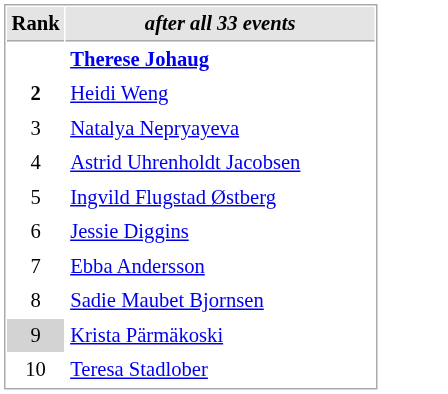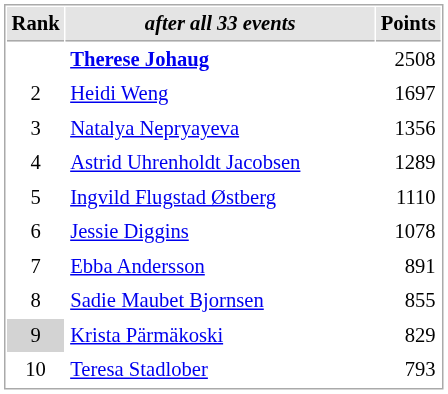+ column: Points | 2508 | 1697 | 1356 | 1289 | 1110 | 1078 | 891 | 855 | 829 | 793
Heidi Weng | Rank: bold -> normal
